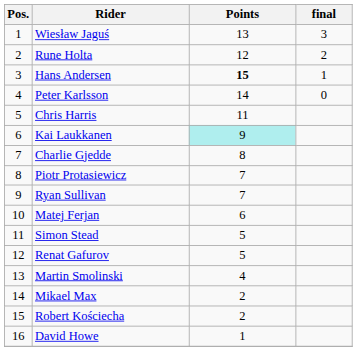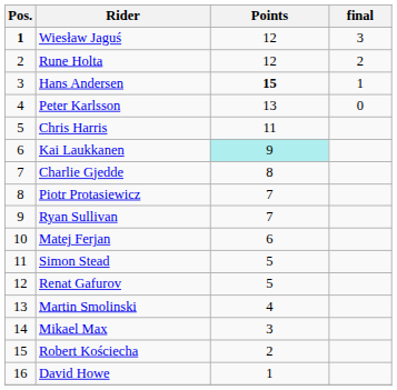Wiesław Jaguś | Pos.: normal -> bold
Wiesław Jaguś | Points: 13 -> 12
Peter Karlsson | Points: 14 -> 13
Mikael Max | Points: 2 -> 3
